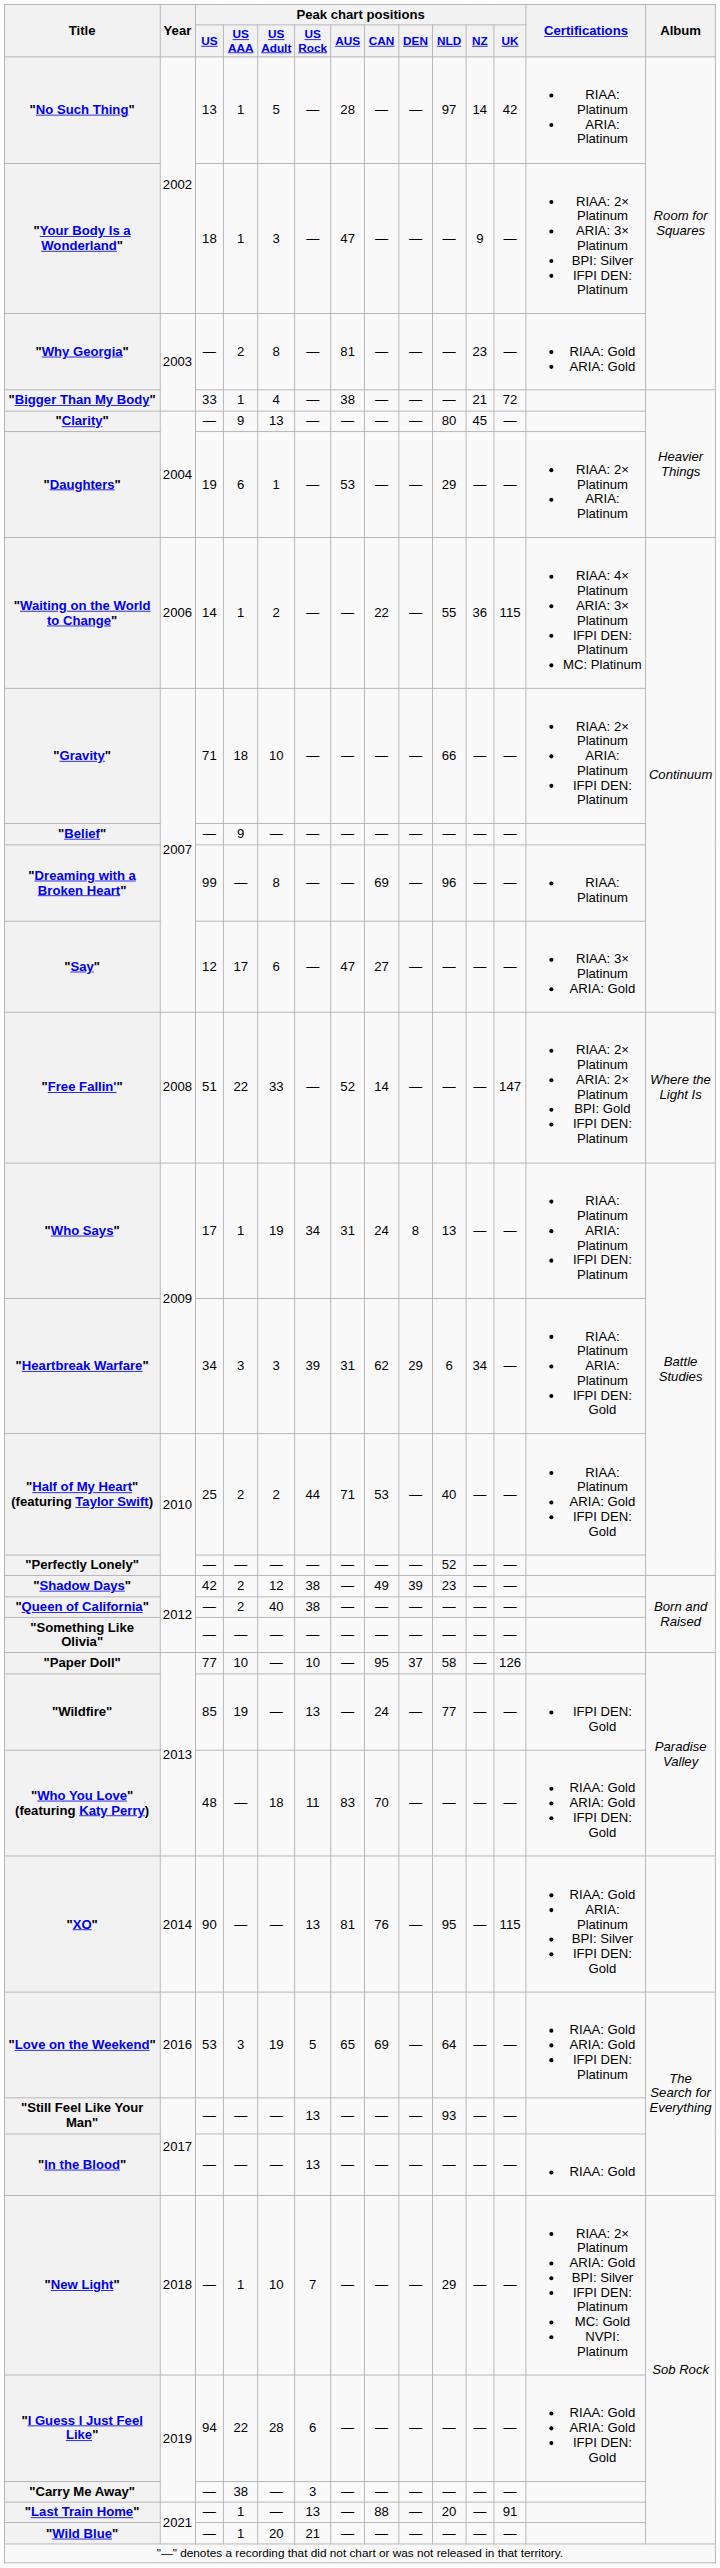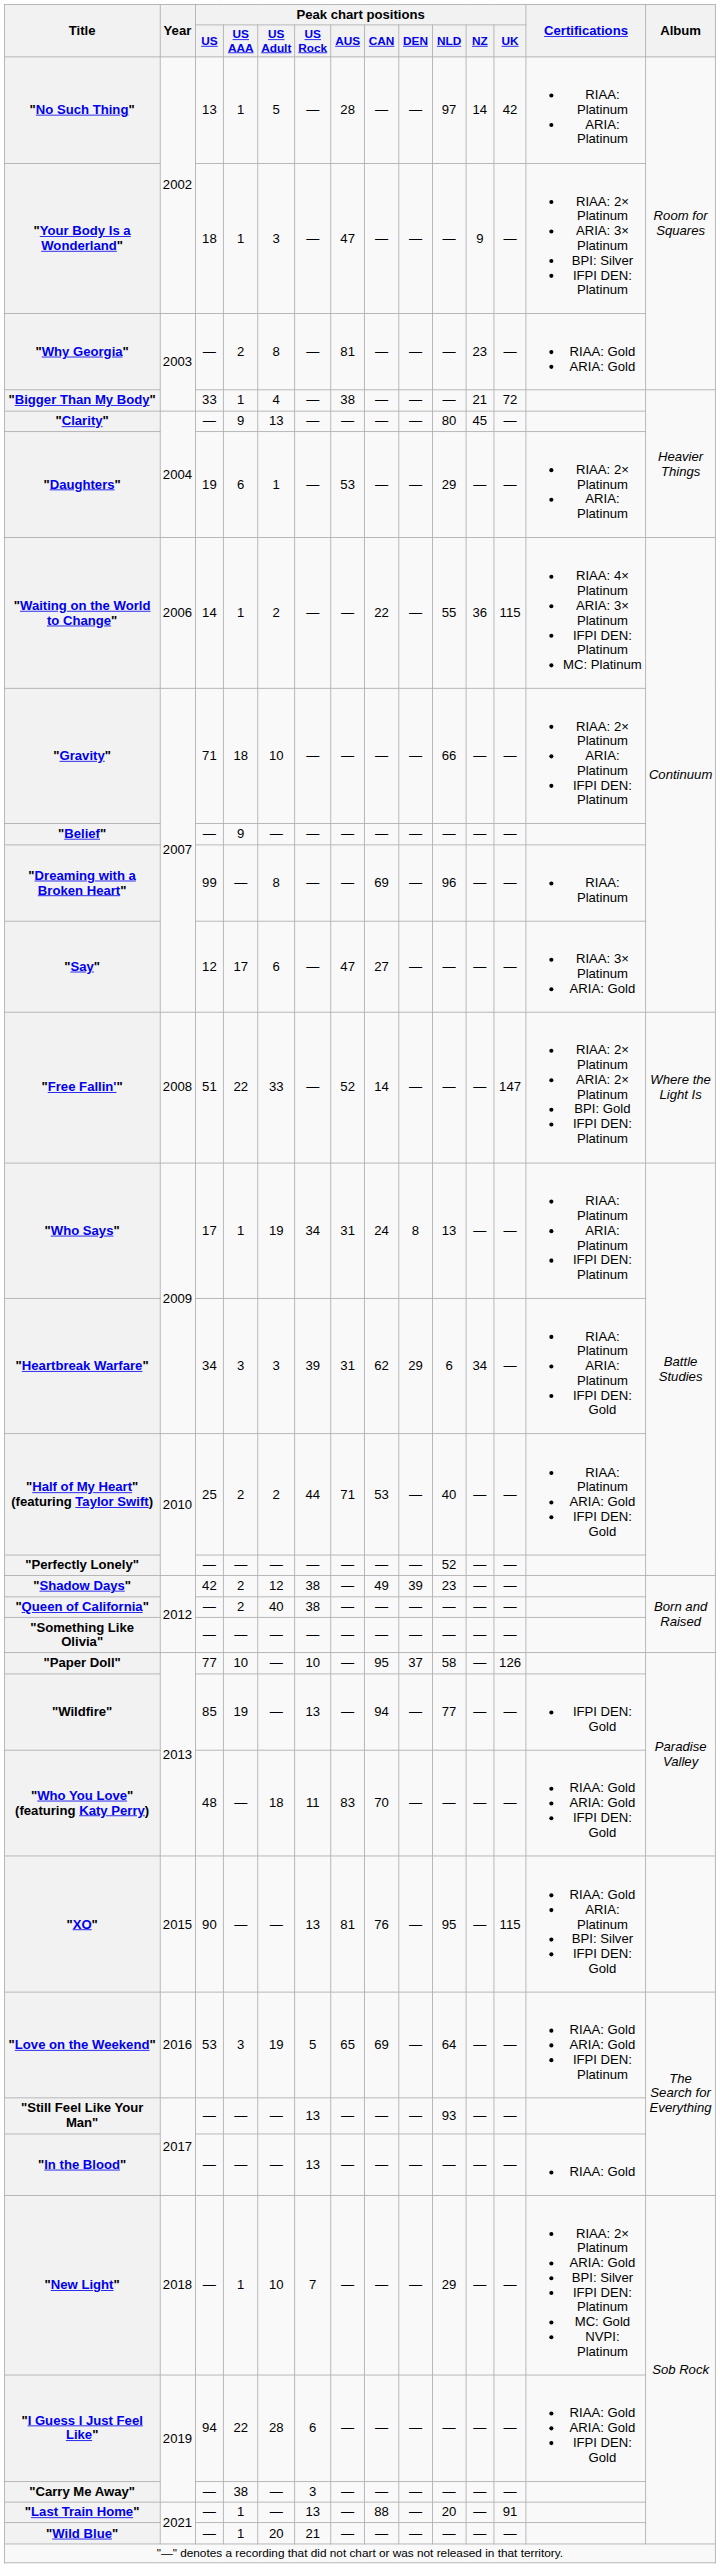"Wildfire" | Peak chart positions / CAN: 24 -> 94
"XO" | Year: 2014 -> 2015
